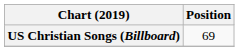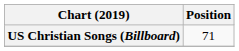US Christian Songs (Billboard) | Position: 69 -> 71
